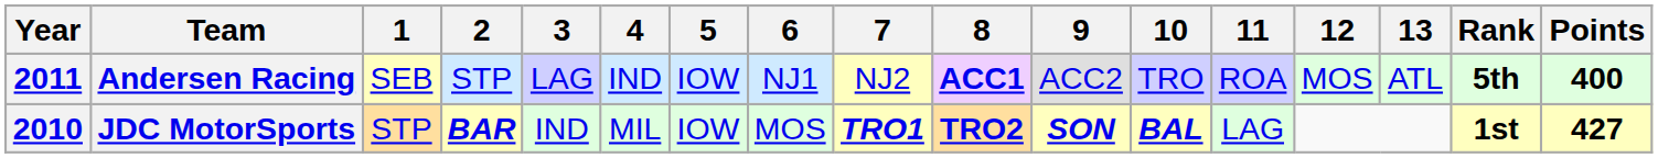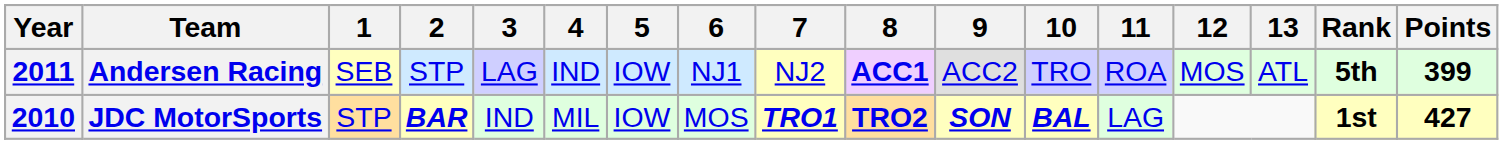Andersen Racing | Points: 400 -> 399
